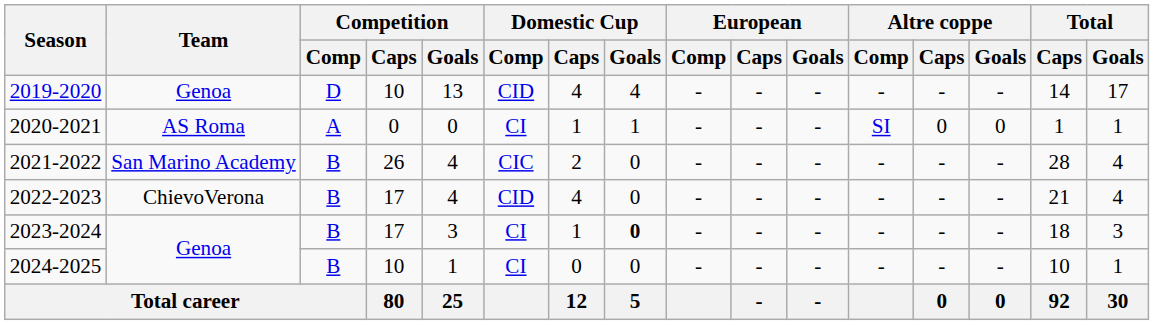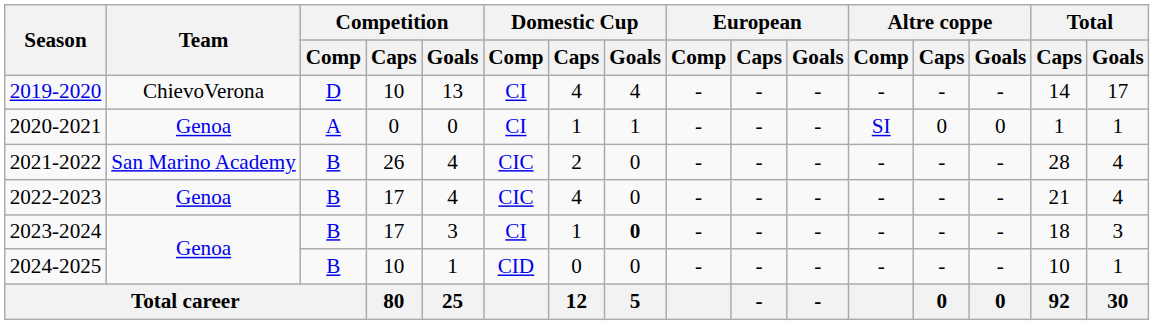2019-2020 | Team: Genoa -> ChievoVerona
2019-2020 | Domestic Cup / Comp: CID -> CI
2020-2021 | Team: AS Roma -> Genoa
2022-2023 | Team: ChievoVerona -> Genoa
2022-2023 | Domestic Cup / Comp: CID -> CIC
2024-2025 | Domestic Cup / Comp: CI -> CID
